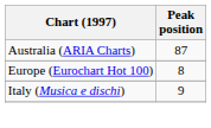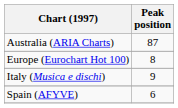+ row: Spain (AFYVE) | 6
